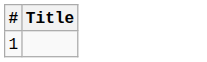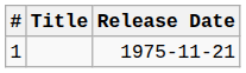+ column: Release Date | 1975-11-21
